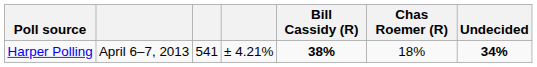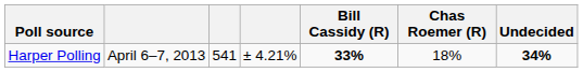Harper Polling | Bill Cassidy (R): 38% -> 33%
